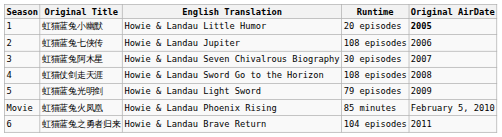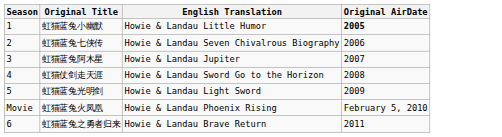- column: Runtime | 20 episodes | 108 episodes | 30 episodes | 108 episodes | 79 episodes | 85 minutes | 104 episodes
虹猫蓝兔七侠传 | English Translation: Howie & Landau Jupiter -> Howie & Landau Seven Chivalrous Biography
虹猫蓝兔阿木星 | English Translation: Howie & Landau Seven Chivalrous Biography -> Howie & Landau Jupiter
